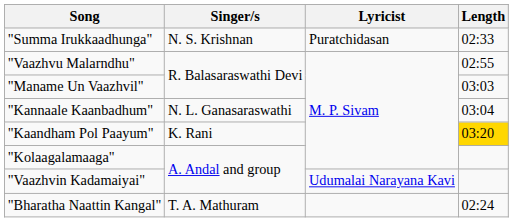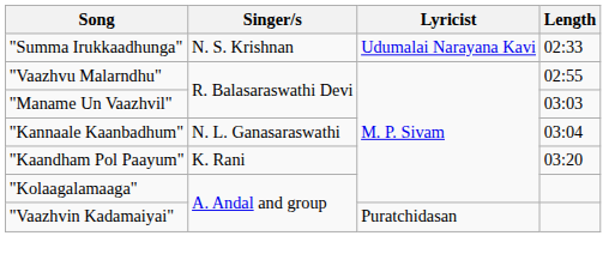"Summa Irukkaadhunga" | Lyricist: Puratchidasan -> Udumalai Narayana Kavi
"Kaandham Pol Paayum" | Length: gold background -> no background
"Vaazhvin Kadamaiyai" | Lyricist: Udumalai Narayana Kavi -> Puratchidasan
- row: "Bharatha Naattin Kangal" | T. A. Mathuram | 02:24
